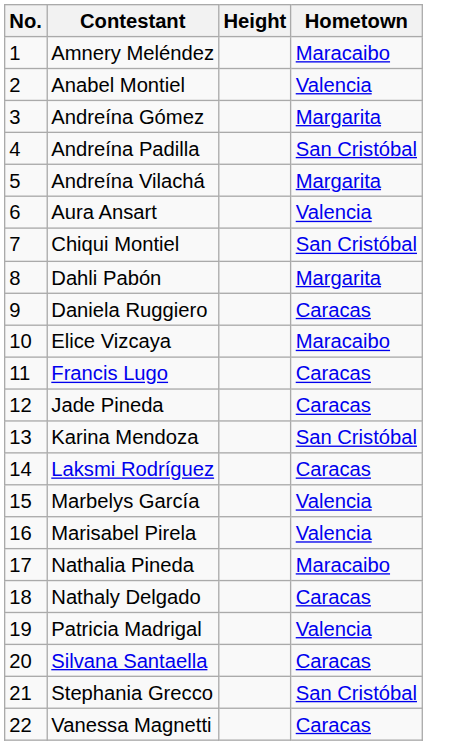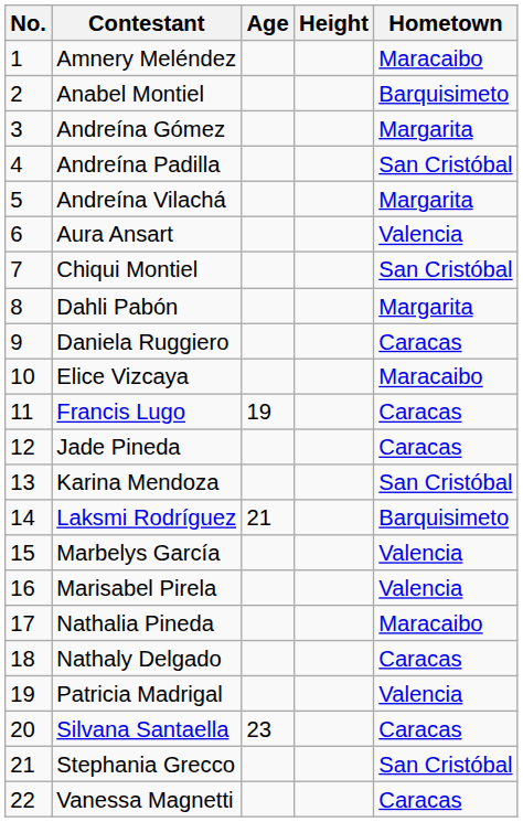+ column: Age | 19 | 21 | 23
Anabel Montiel | Hometown: Valencia -> Barquisimeto
Laksmi Rodríguez | Hometown: Caracas -> Barquisimeto
